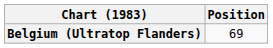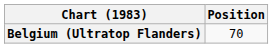Belgium (Ultratop Flanders) | Position: 69 -> 70
